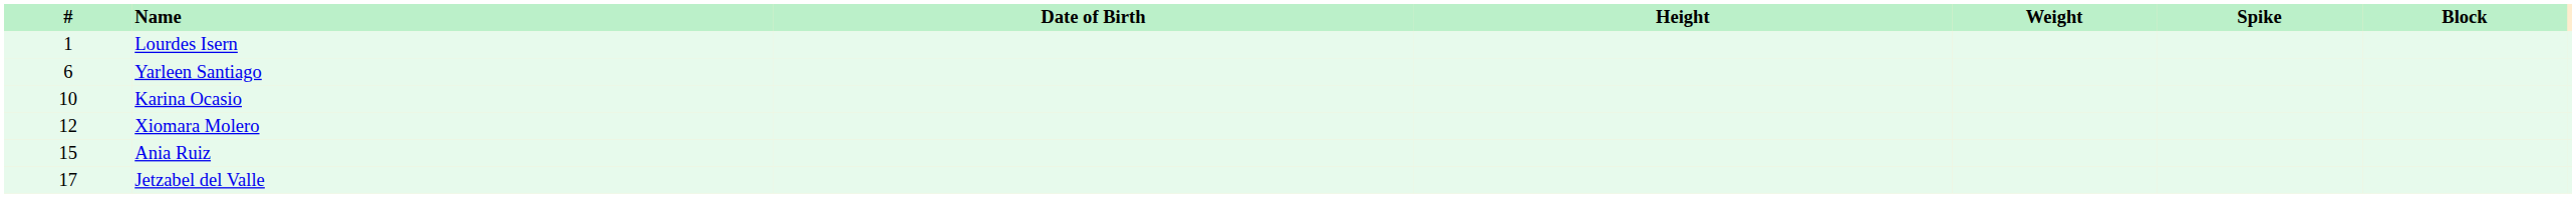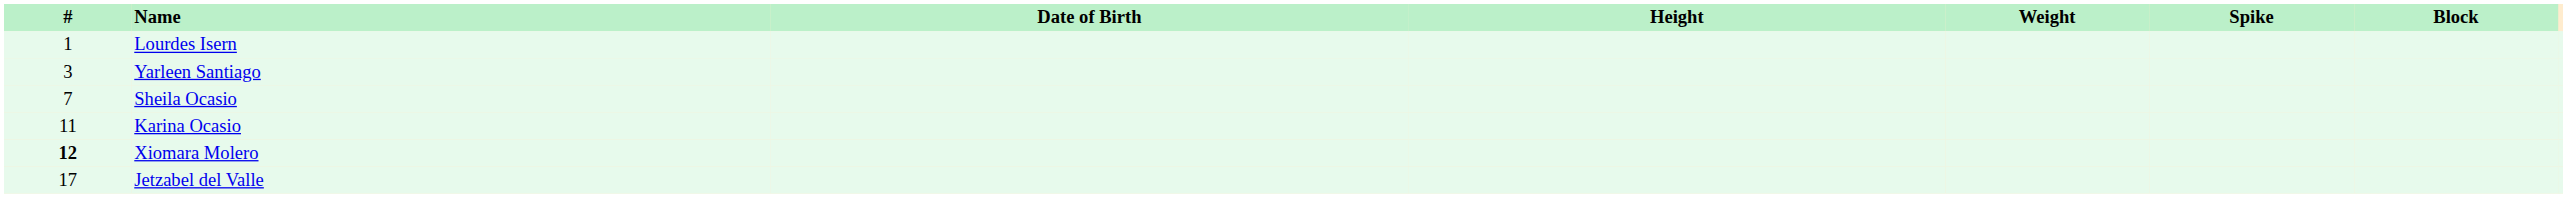Yarleen Santiago | #: 6 -> 3
+ row: 7 | Sheila Ocasio
Karina Ocasio | #: 10 -> 11
Xiomara Molero | #: normal -> bold
- row: 15 | Ania Ruiz
